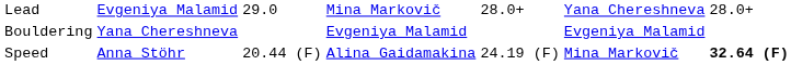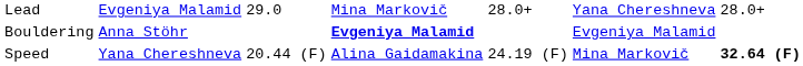Bouldering | column 2: Yana Chereshneva -> Anna Stöhr
Bouldering | column 4: normal -> bold
Speed | column 2: Anna Stöhr -> Yana Chereshneva
